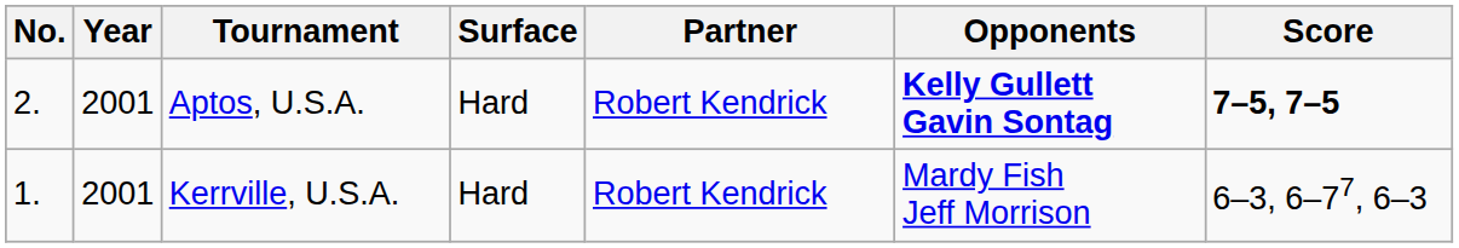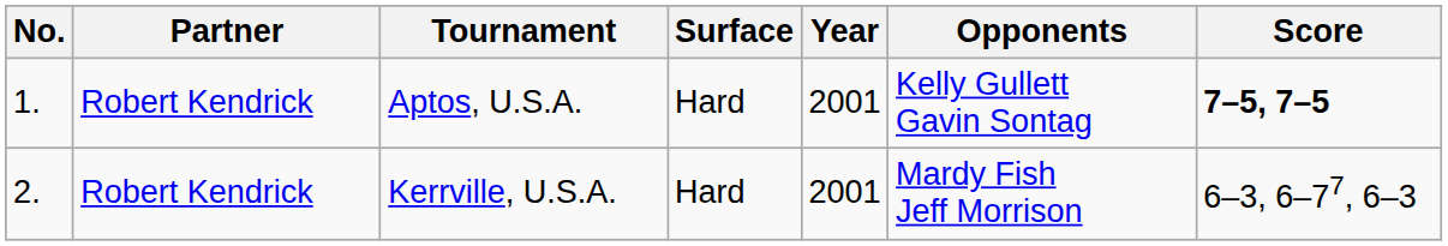columns swapped: Year <-> Partner
Aptos, U.S.A. | No.: 2. -> 1.
Aptos, U.S.A. | Opponents: bold -> normal
Kerrville, U.S.A. | No.: 1. -> 2.
